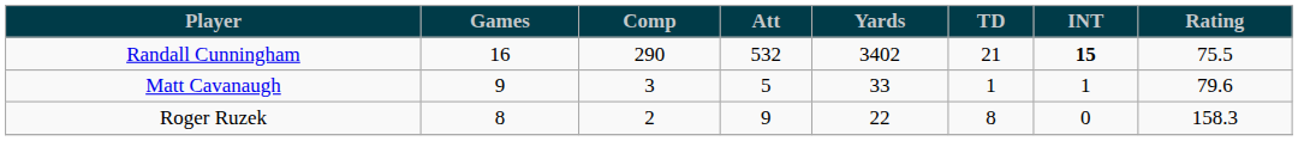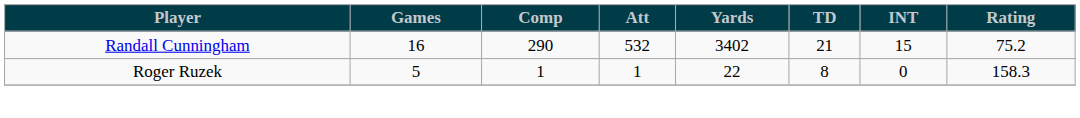Randall Cunningham | INT: bold -> normal
Randall Cunningham | Rating: 75.5 -> 75.2
- row: Matt Cavanaugh | 9 | 3 | 5 | 33 | 1 | 1 | 79.6
Roger Ruzek | Games: 8 -> 5
Roger Ruzek | Comp: 2 -> 1
Roger Ruzek | Att: 9 -> 1
